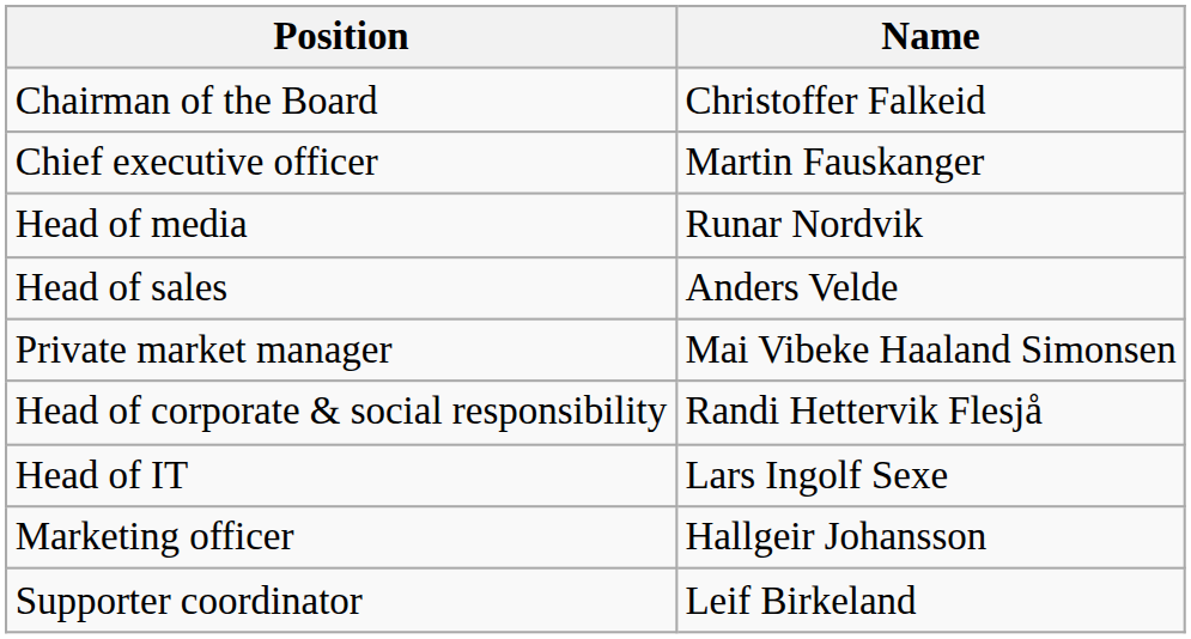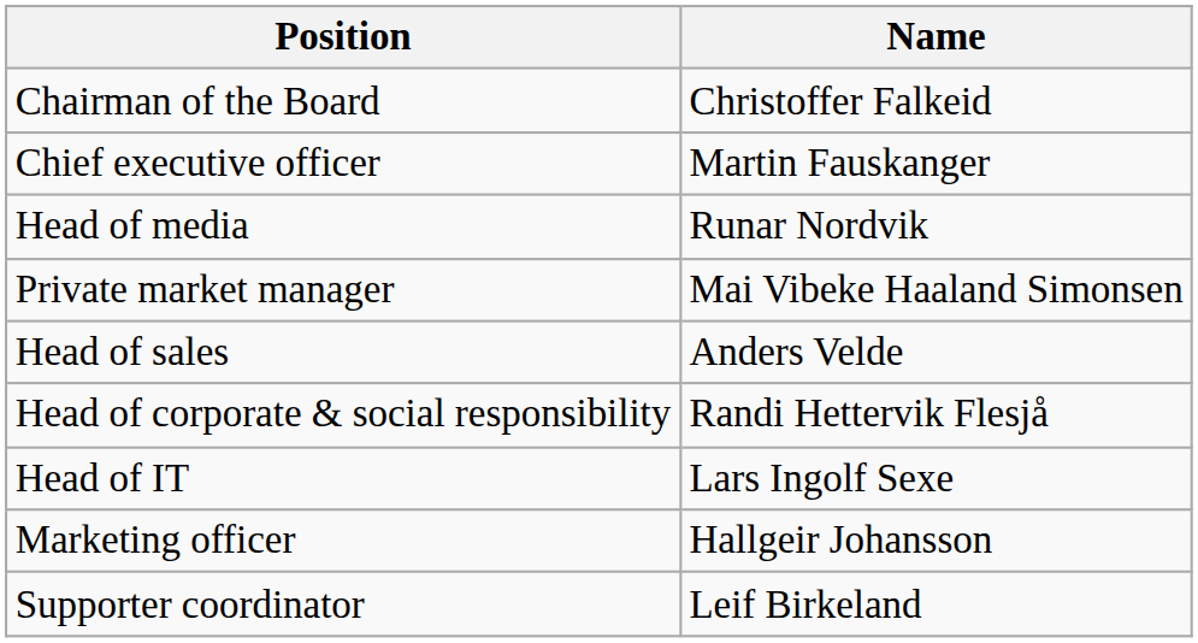rows swapped: Head of sales <-> Private market manager
